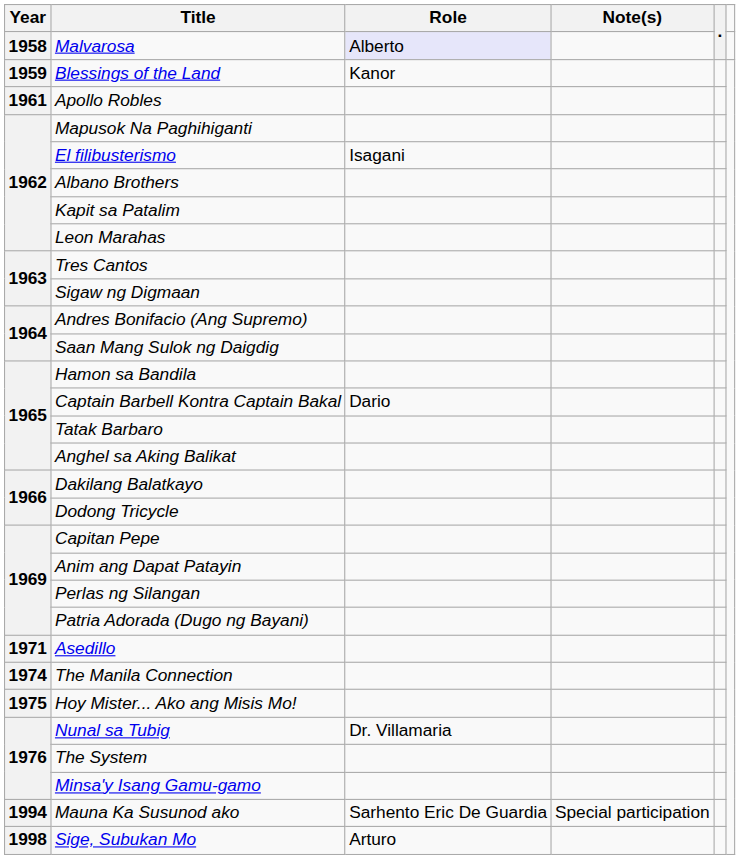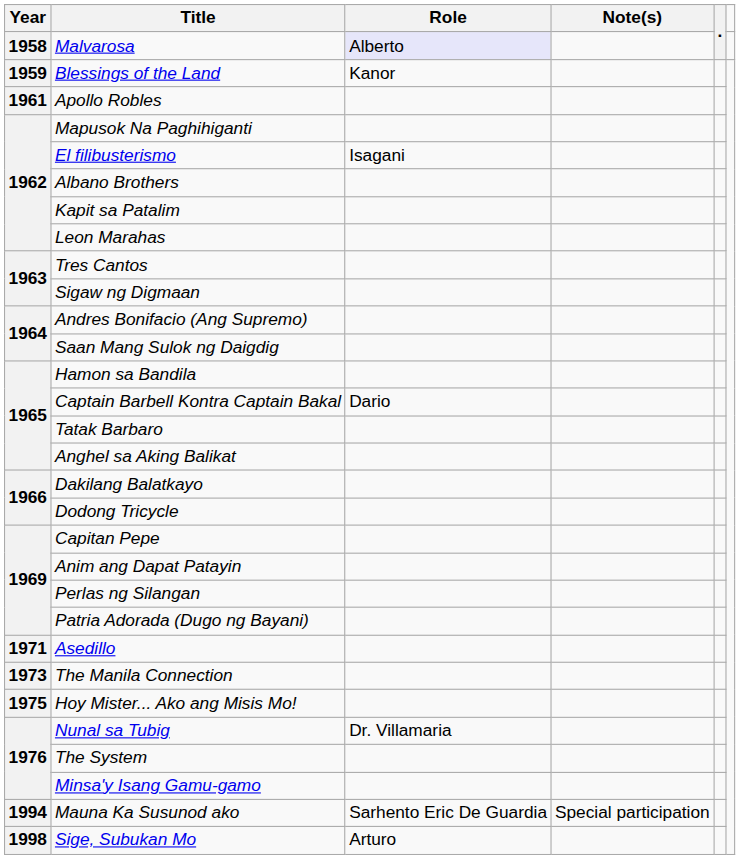The Manila Connection | Year: 1974 -> 1973
